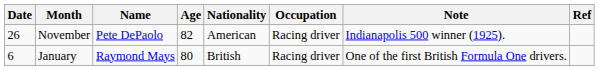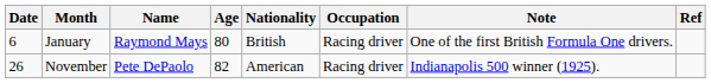rows swapped: January <-> November
